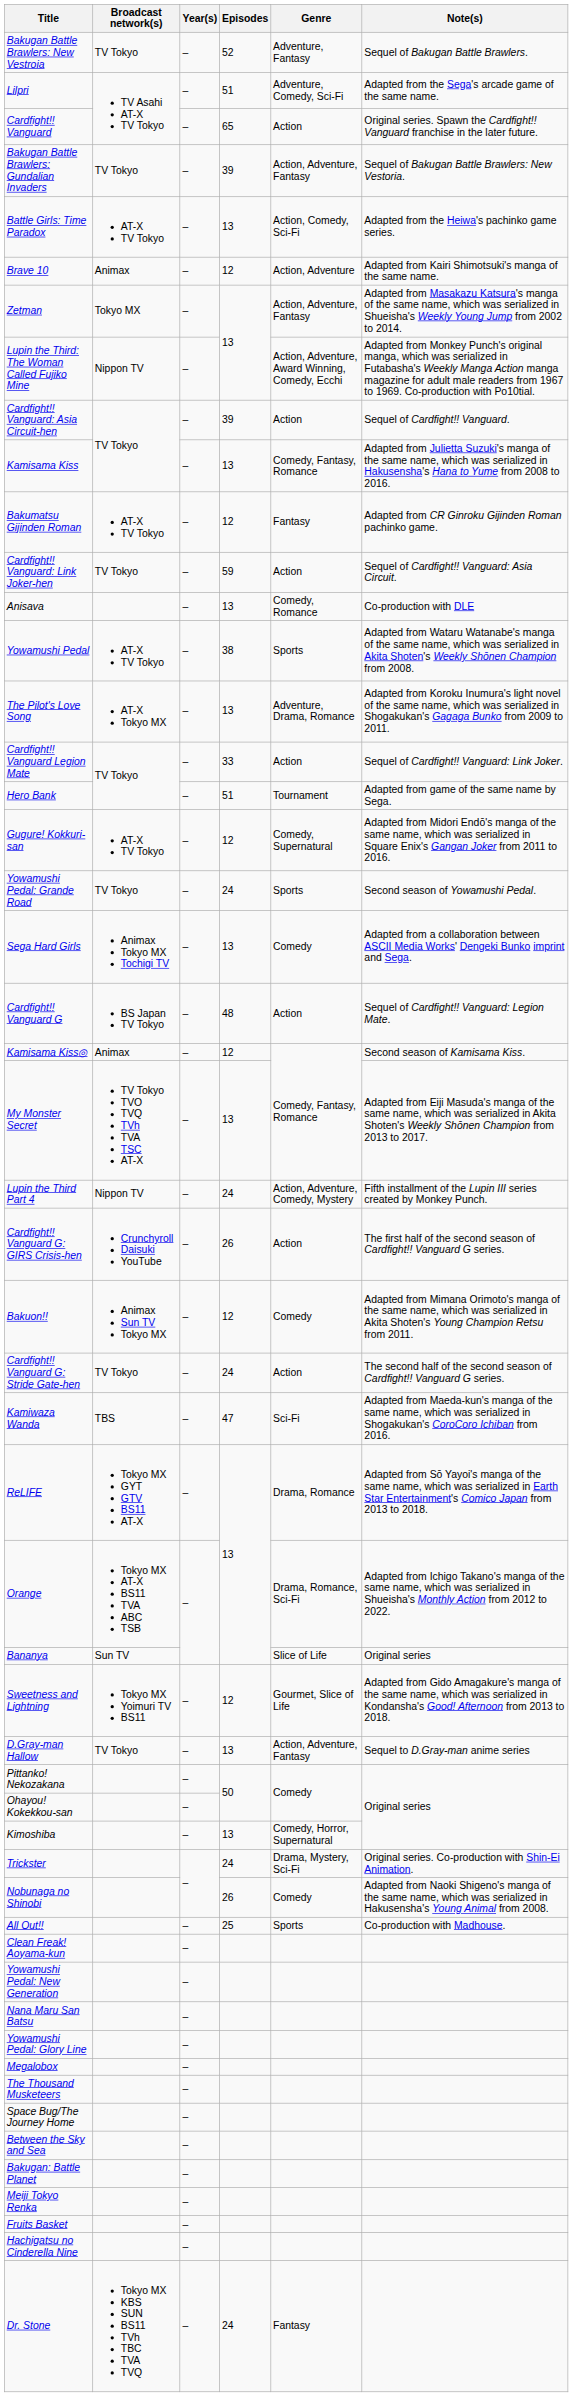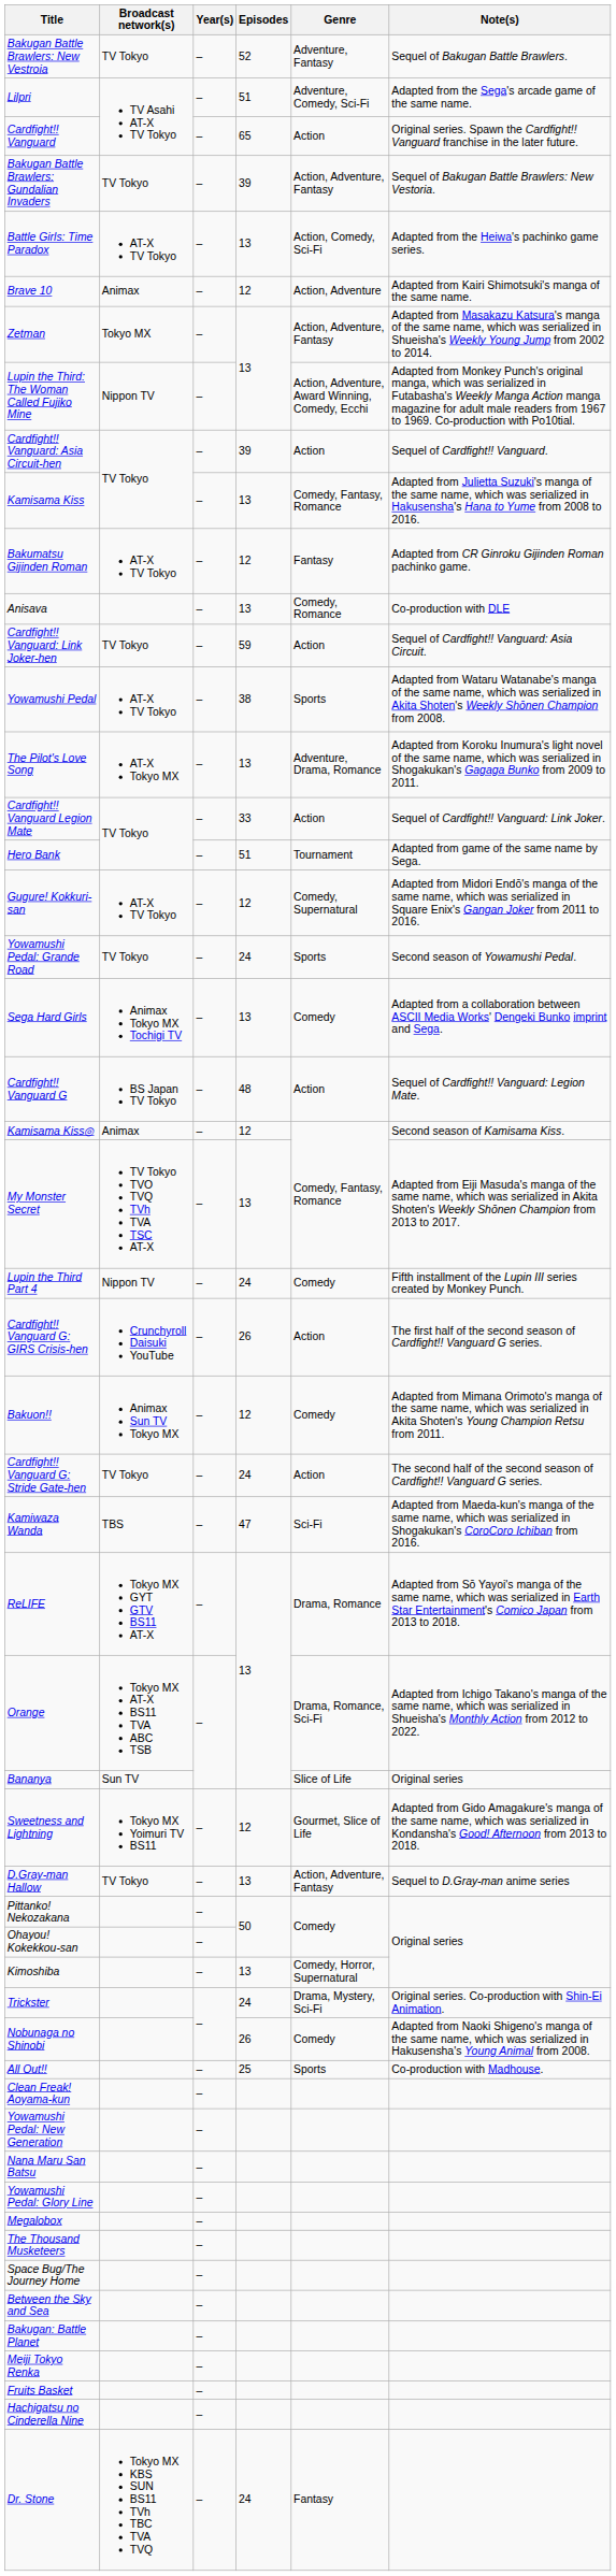rows swapped: Cardfight!! Vanguard: Link Joker-hen <-> Anisava
Lupin the Third Part 4 | Genre: Action, Adventure, Comedy, Mystery -> Comedy
